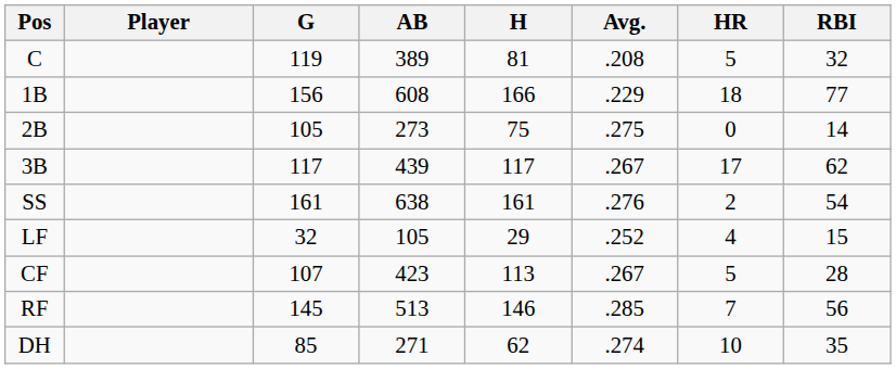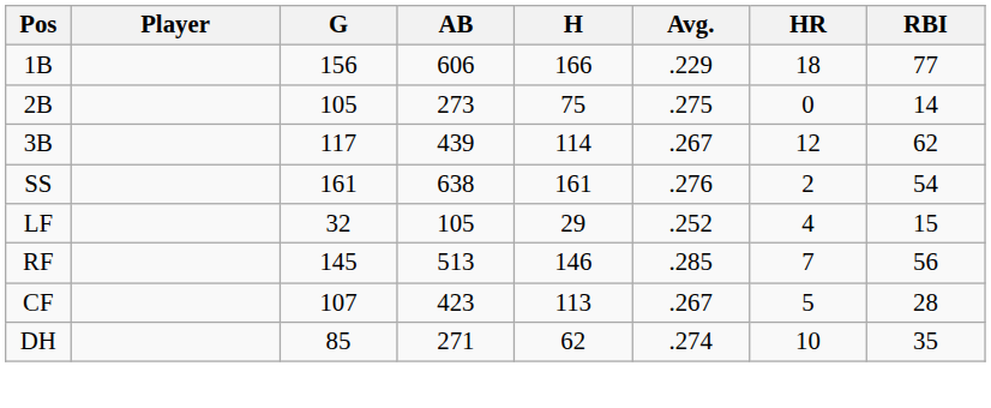- row: C | 119 | 389 | 81 | .208 | 5 | 32
1B | AB: 608 -> 606
3B | H: 117 -> 114
3B | HR: 17 -> 12
rows swapped: CF <-> RF
